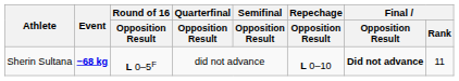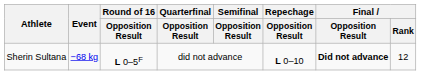Sherin Sultana | Event: bold -> normal
Sherin Sultana | Final / Rank: 11 -> 12
